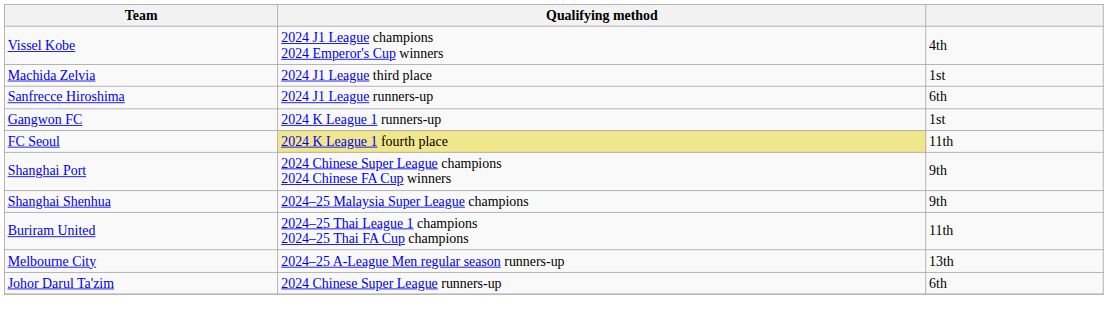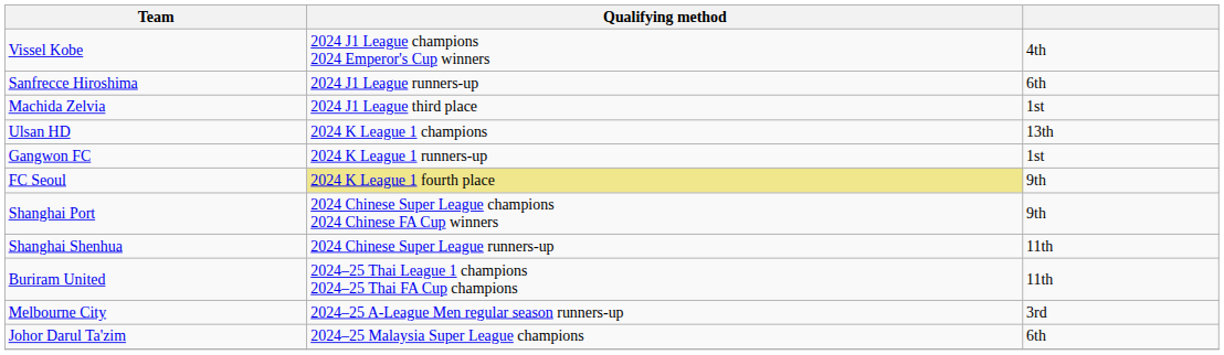rows swapped: Sanfrecce Hiroshima <-> Machida Zelvia
+ row: Ulsan HD | 2024 K League 1 champions | 13th
FC Seoul | column 3: 11th -> 9th
Shanghai Shenhua | Qualifying method: 2024–25 Malaysia Super League champions -> 2024 Chinese Super League runners-up
Shanghai Shenhua | column 3: 9th -> 11th
Melbourne City | column 3: 13th -> 3rd
Johor Darul Ta'zim | Qualifying method: 2024 Chinese Super League runners-up -> 2024–25 Malaysia Super League champions
